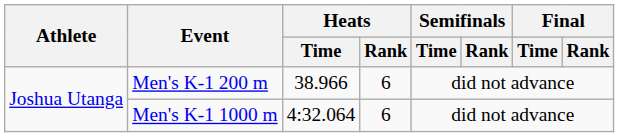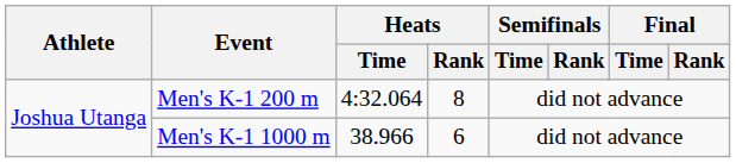Men's K-1 200 m | Heats / Time: 38.966 -> 4:32.064
Men's K-1 200 m | Heats / Rank: 6 -> 8
Men's K-1 1000 m | Heats / Time: 4:32.064 -> 38.966
